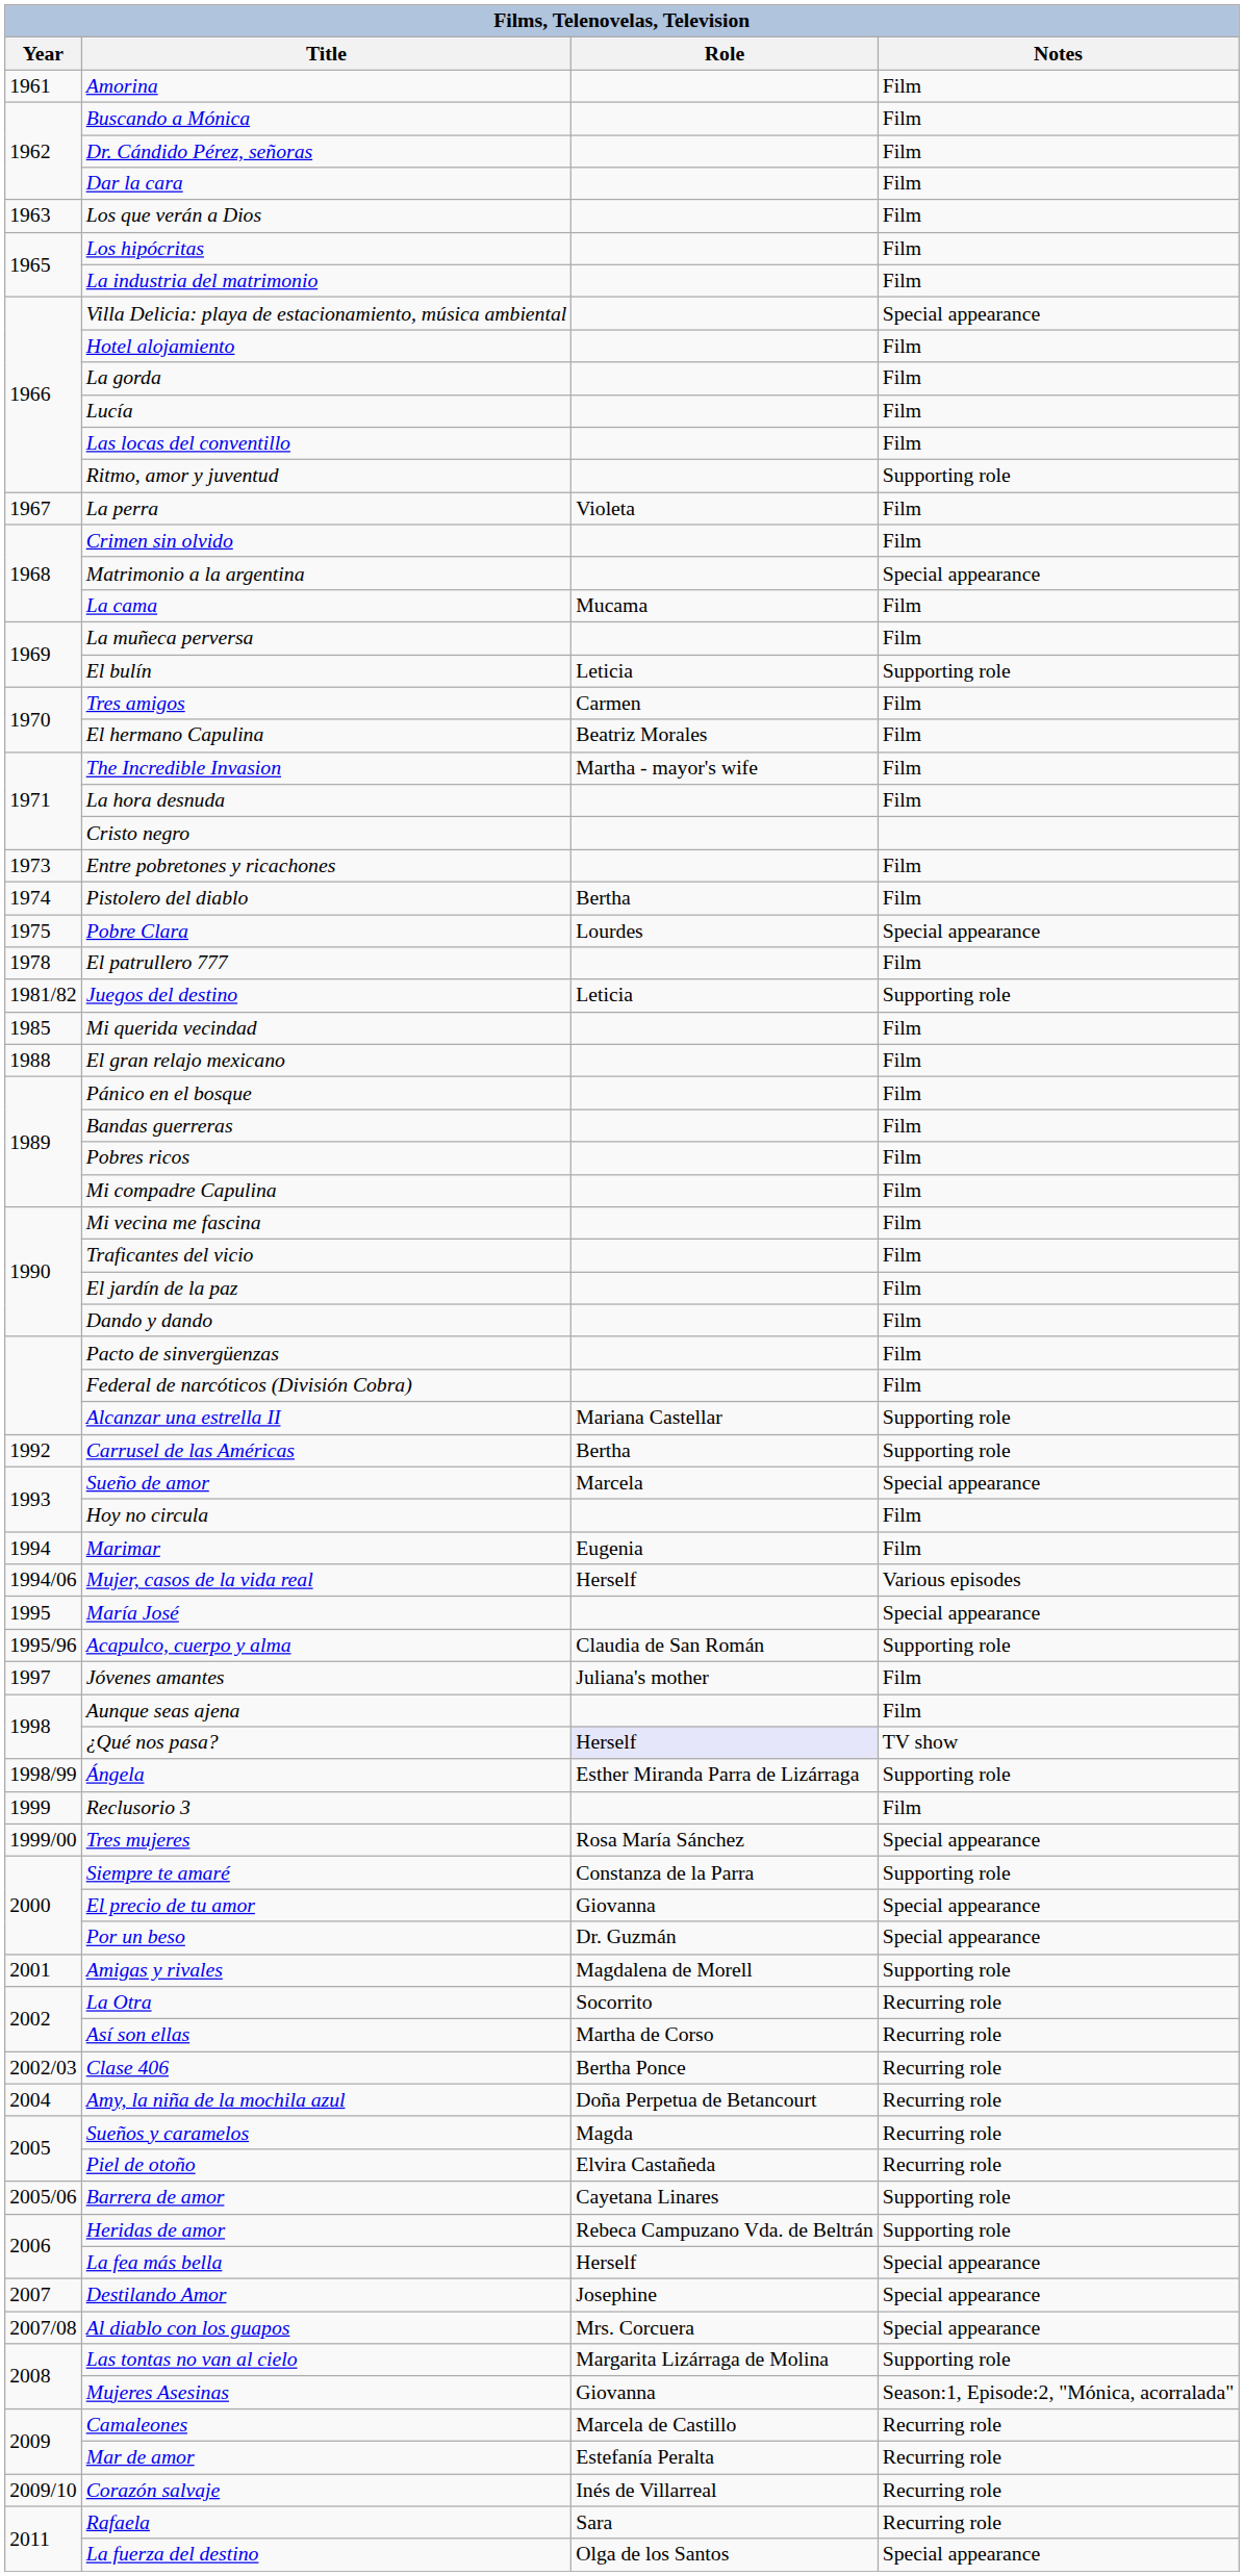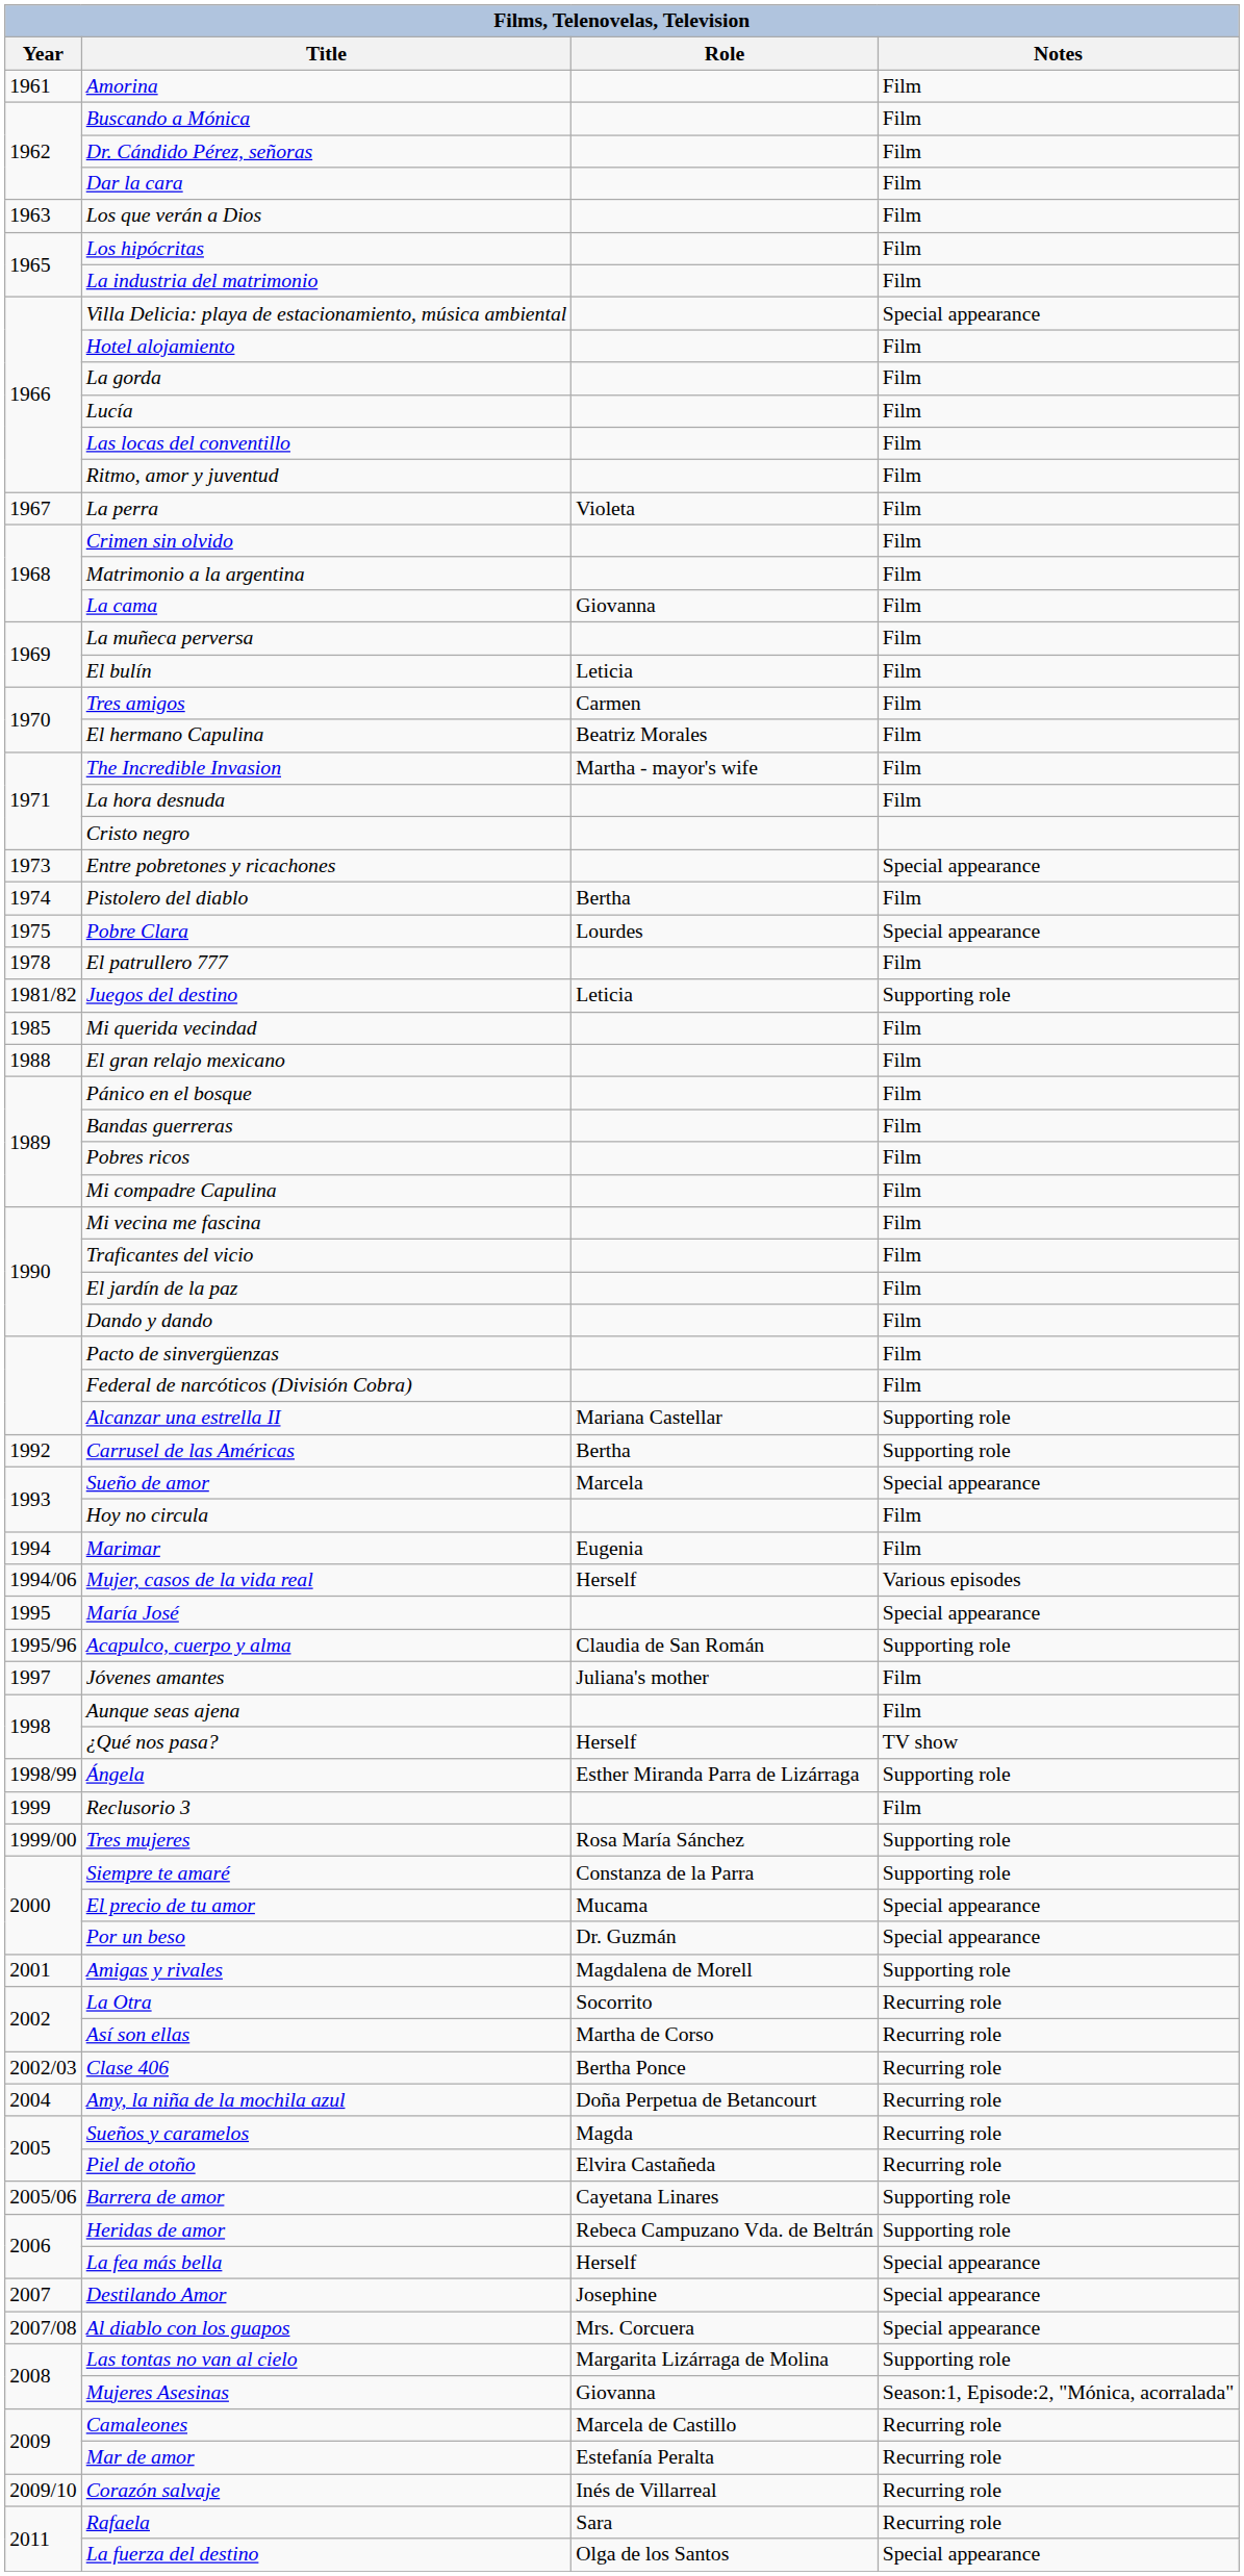Ritmo, amor y juventud | Notes: Supporting role -> Film
Matrimonio a la argentina | Notes: Special appearance -> Film
La cama | Role: Mucama -> Giovanna
El bulín | Notes: Supporting role -> Film
Entre pobretones y ricachones | Notes: Film -> Special appearance
¿Qué nos pasa? | Role: lavender background -> no background
Tres mujeres | Notes: Special appearance -> Supporting role
El precio de tu amor | Role: Giovanna -> Mucama
